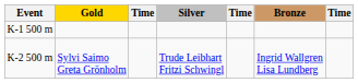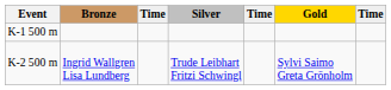columns swapped: Gold <-> Bronze
